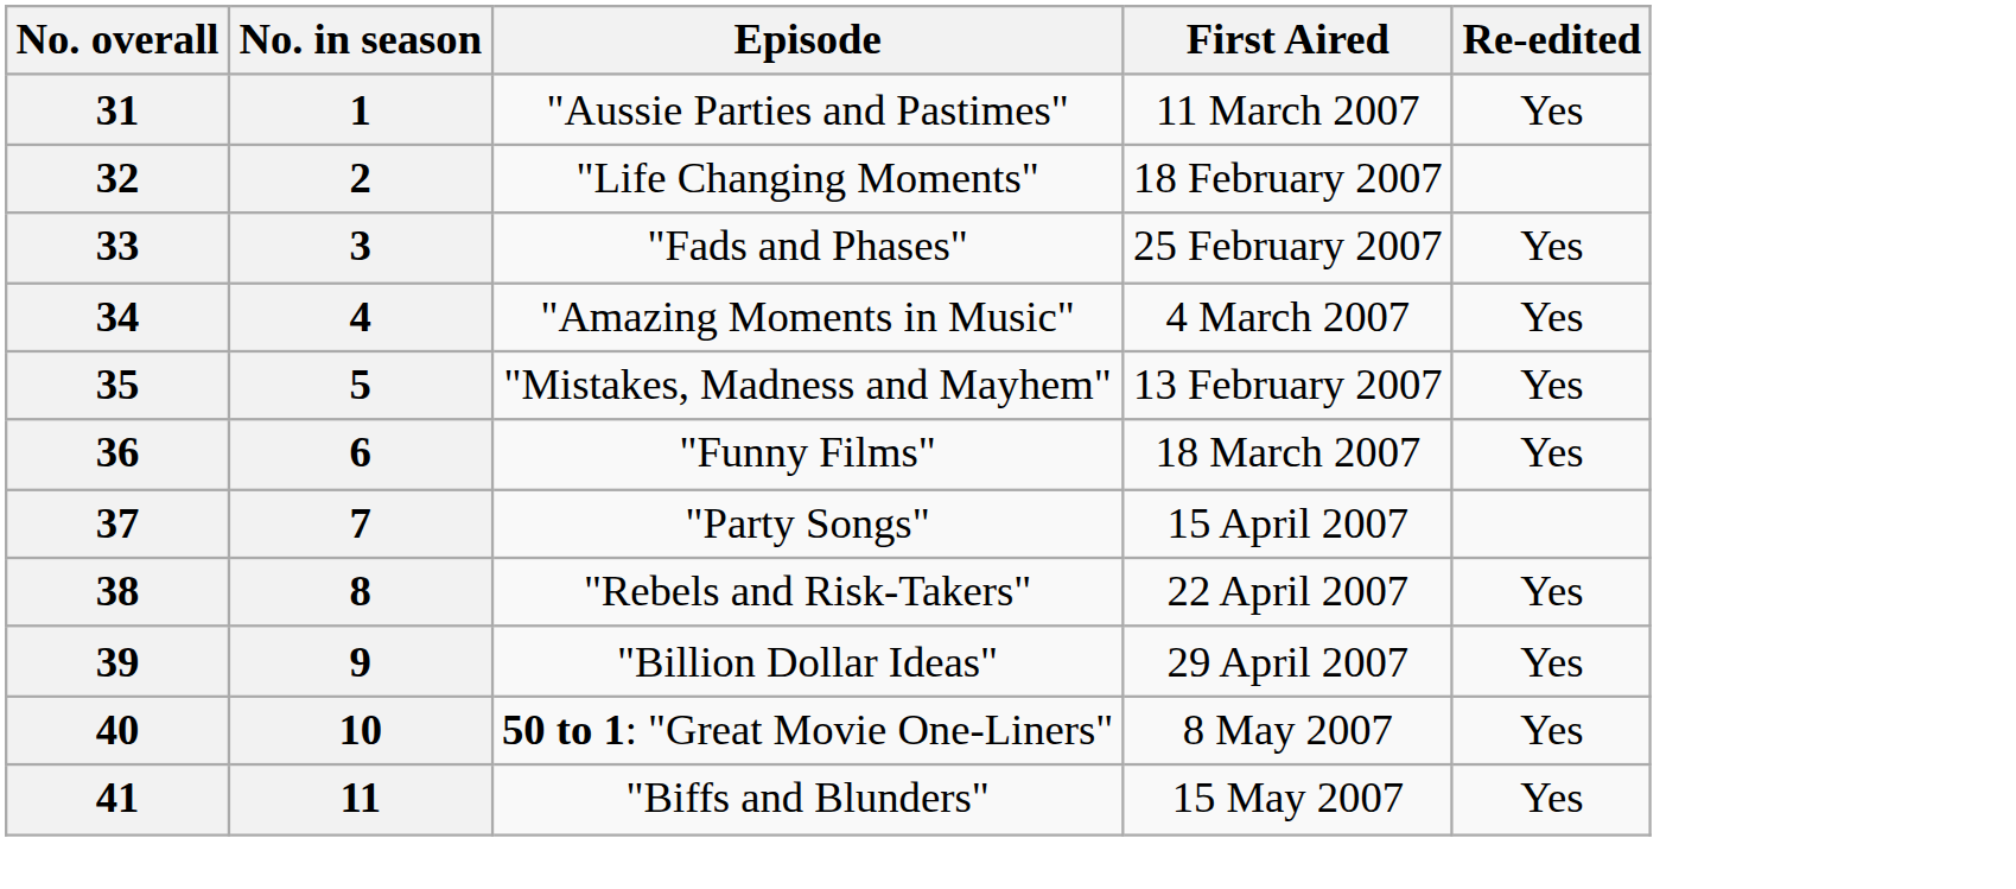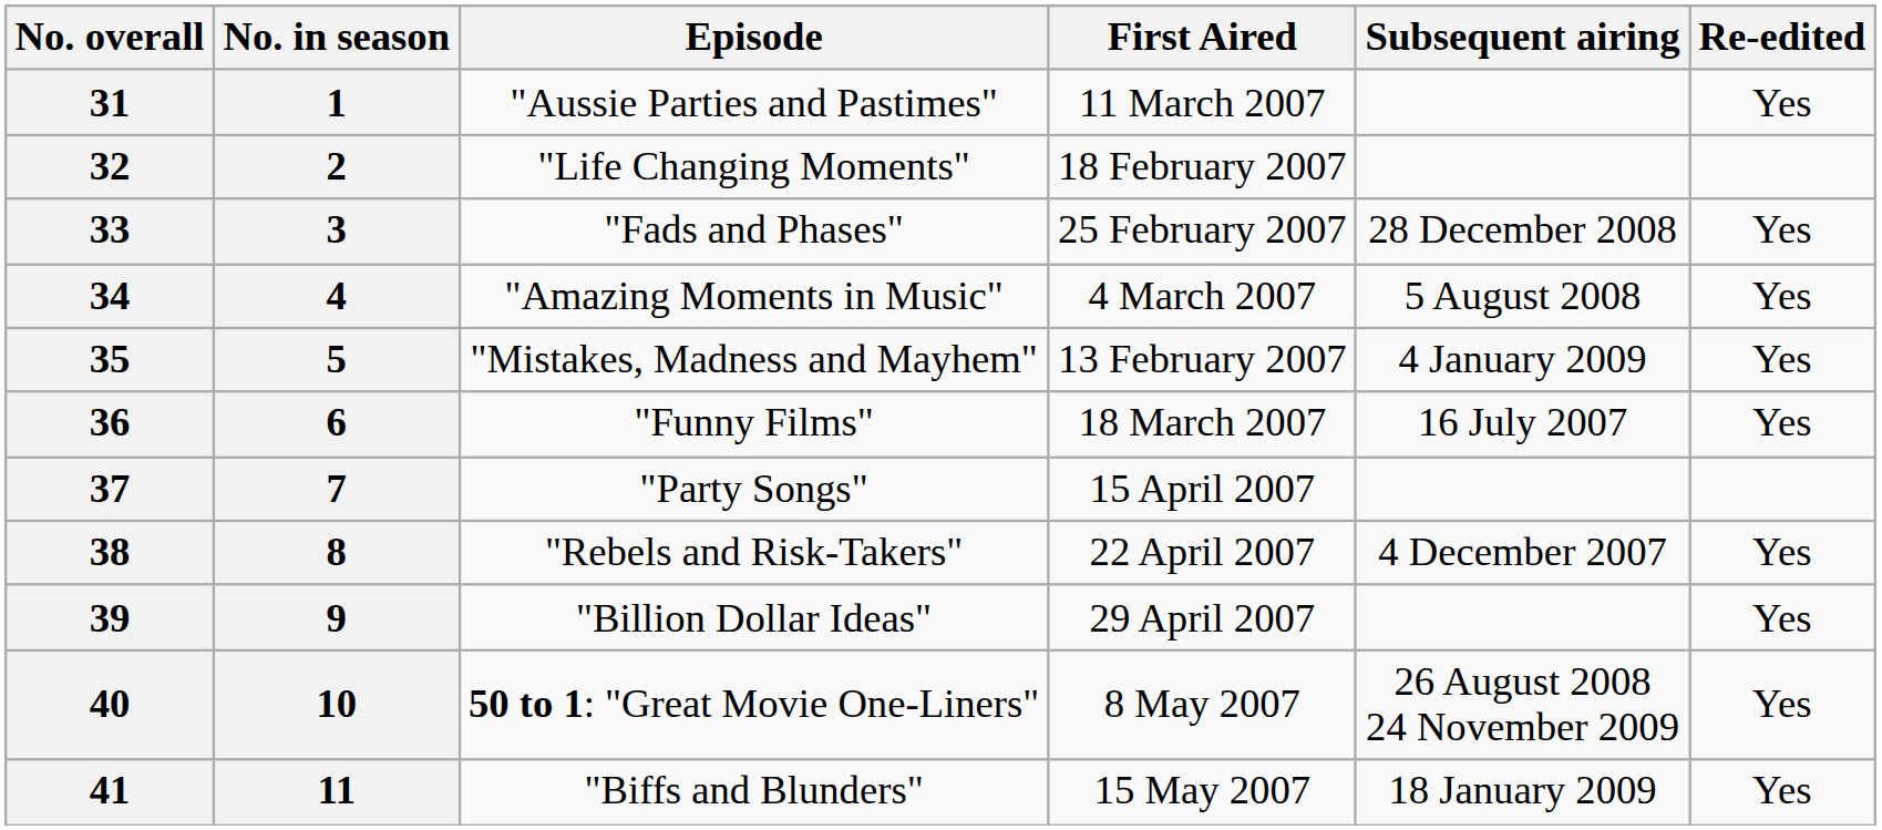+ column: Subsequent airing | 28 December 2008 | 5 August 2008 | 4 January 2009 | 16 July 2007 | 4 December 2007 | 26 August 2008 24 November 2009 | 18 January 2009
